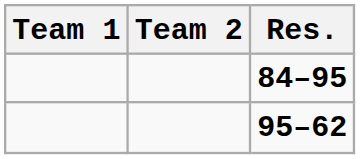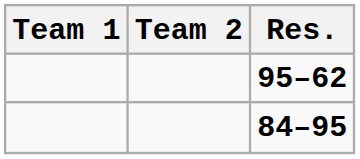rows swapped: 95–62 <-> 84–95
